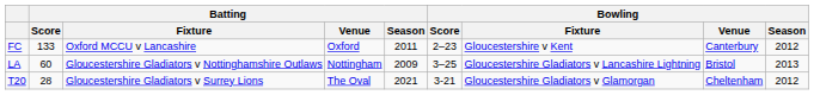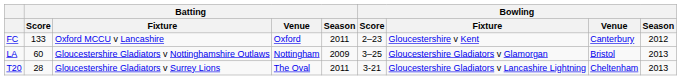LA | Bowling / Fixture: Gloucestershire Gladiators v Lancashire Lightning -> Gloucestershire Gladiators v Glamorgan
T20 | Batting / Season: 2021 -> 2011
T20 | Bowling / Fixture: Gloucestershire Gladiators v Glamorgan -> Gloucestershire Gladiators v Lancashire Lightning
T20 | Bowling / Season: 2012 -> 2013
